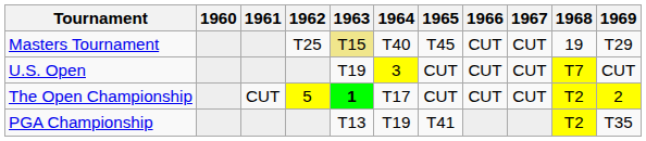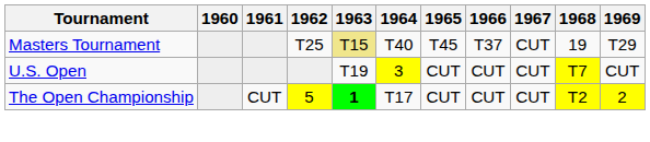Masters Tournament | 1966: CUT -> T37
- row: PGA Championship | T13 | T19 | T41 | T2 | T35
